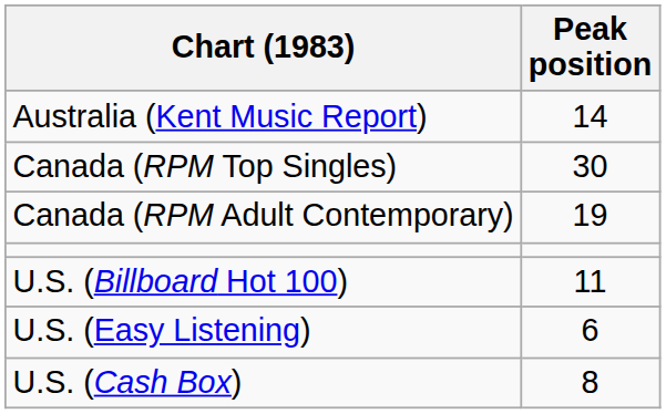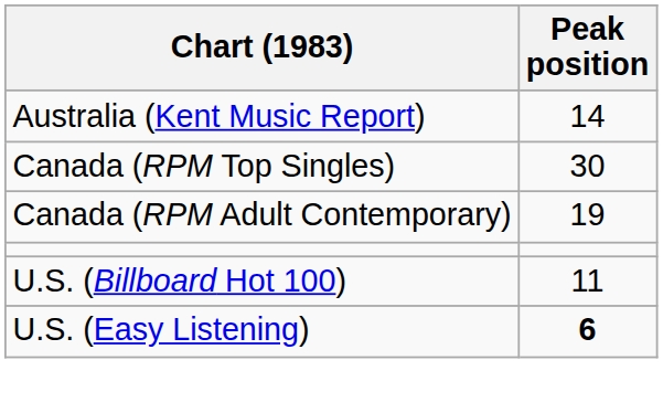U.S. (Easy Listening) | Peak position: normal -> bold
- row: U.S. (Cash Box) | 8
